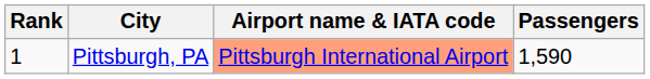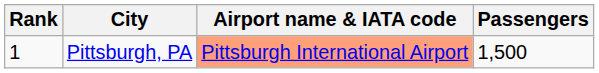Pittsburgh, PA | Passengers: 1,590 -> 1,500
